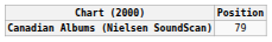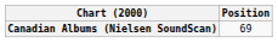Canadian Albums (Nielsen SoundScan) | Position: 79 -> 69
